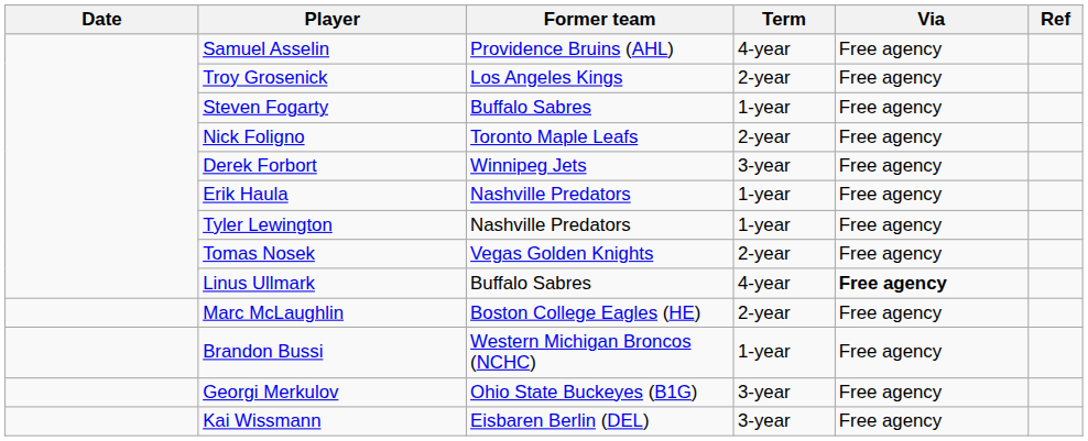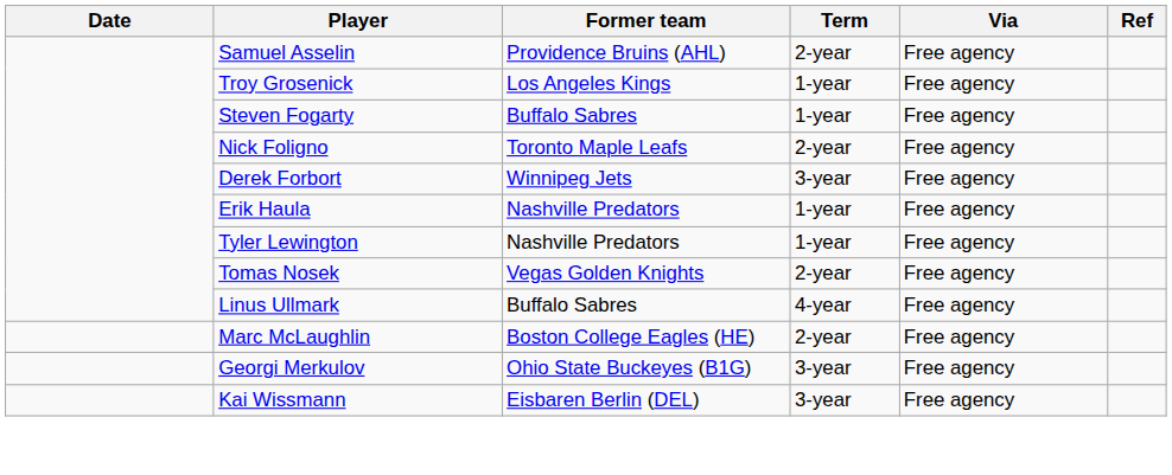Samuel Asselin | Term: 4-year -> 2-year
Troy Grosenick | Term: 2-year -> 1-year
Linus Ullmark | Via: bold -> normal
- row: Brandon Bussi | Western Michigan Broncos (NCHC) | 1-year | Free agency
